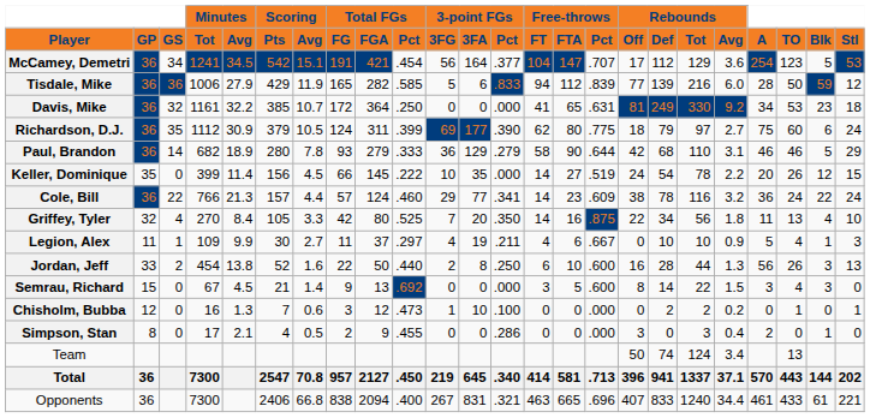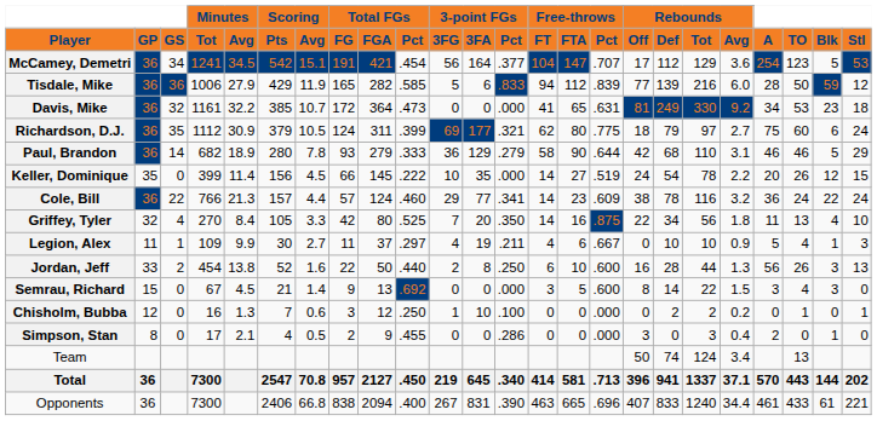Davis, Mike | Total FGs / Pct: .250 -> .473
Richardson, D.J. | 3-point FGs / Pct: .390 -> .321
Chisholm, Bubba | Total FGs / Pct: .473 -> .250
Opponents | 3-point FGs / Pct: .321 -> .390
